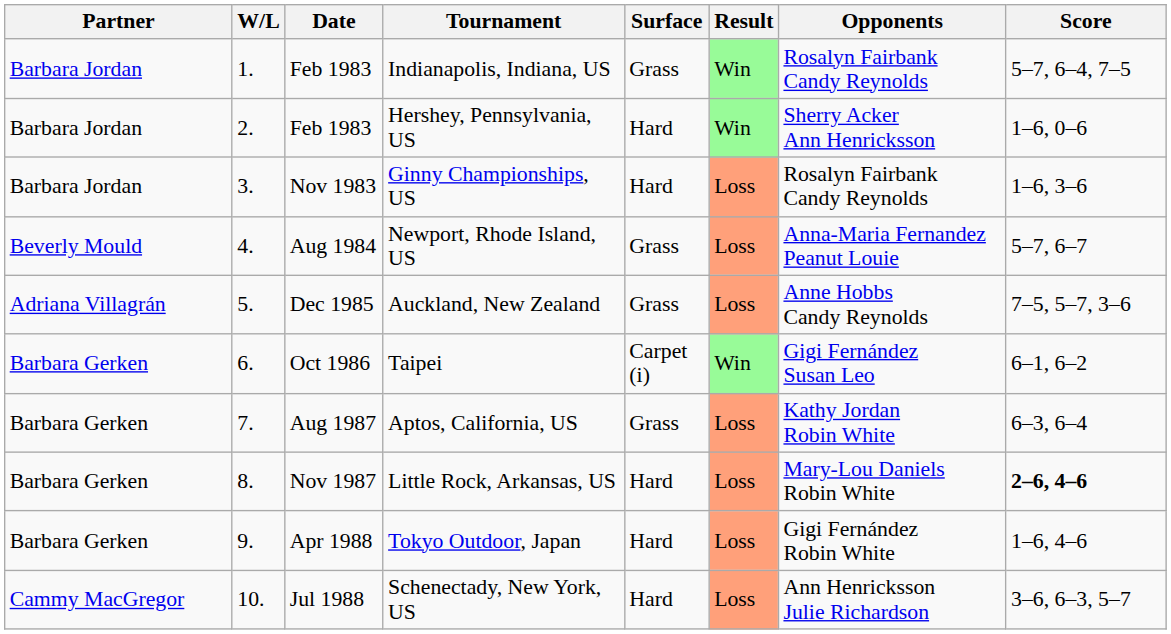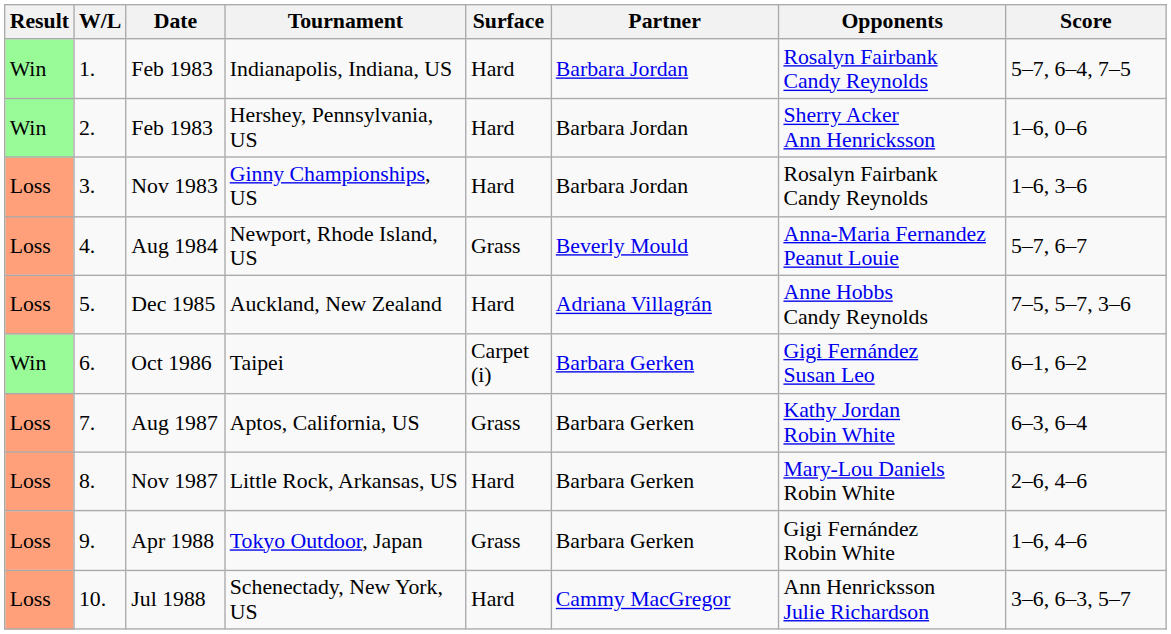columns swapped: Result <-> Partner
Indianapolis, Indiana, US | Surface: Grass -> Hard
Auckland, New Zealand | Surface: Grass -> Hard
Little Rock, Arkansas, US | Score: bold -> normal
Tokyo Outdoor, Japan | Surface: Hard -> Grass
